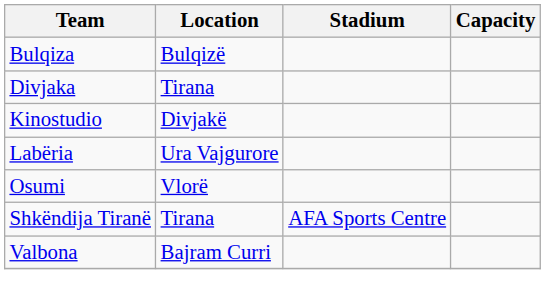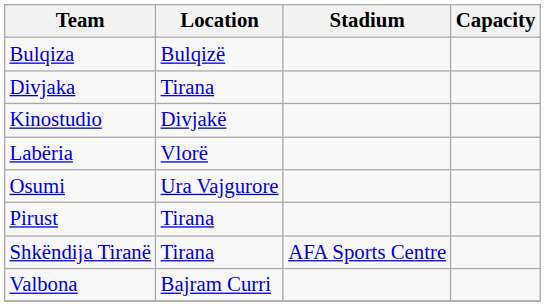Labëria | Location: Ura Vajgurore -> Vlorë
Osumi | Location: Vlorë -> Ura Vajgurore
+ row: Pirust | Tirana
